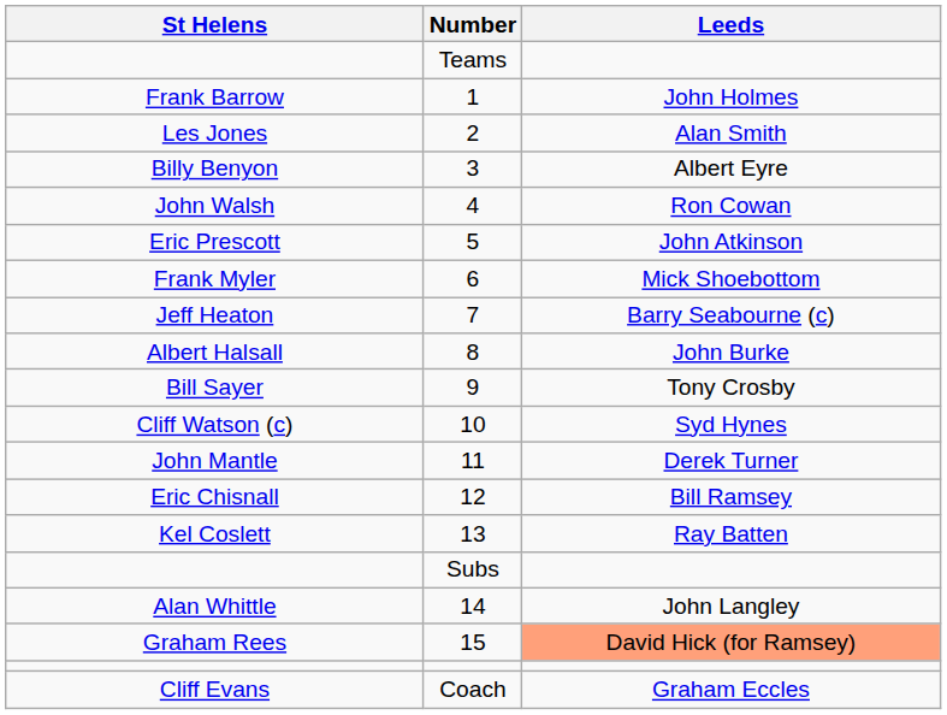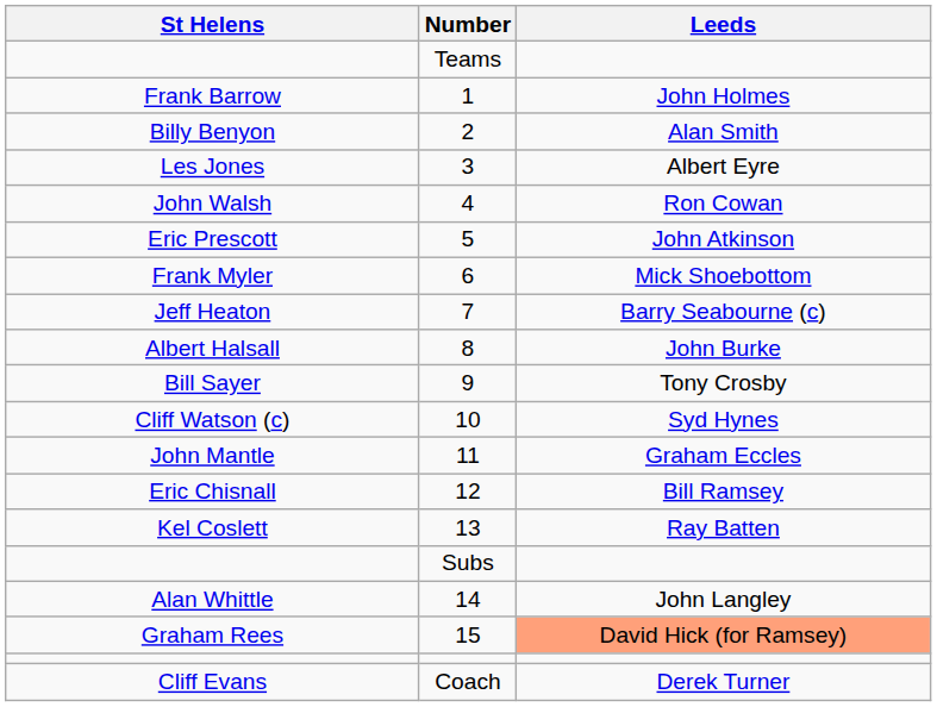2 | St Helens: Les Jones -> Billy Benyon
3 | St Helens: Billy Benyon -> Les Jones
11 | Leeds: Derek Turner -> Graham Eccles
Coach | Leeds: Graham Eccles -> Derek Turner
